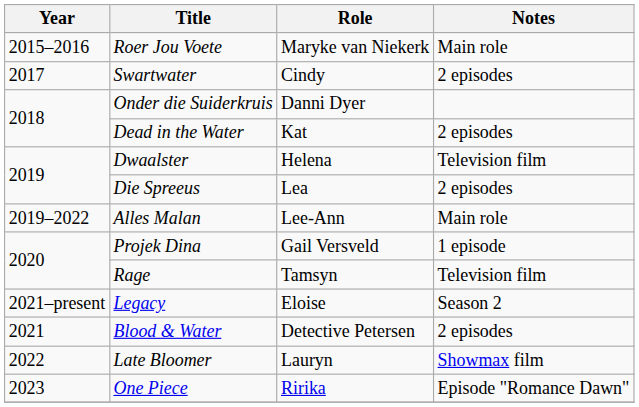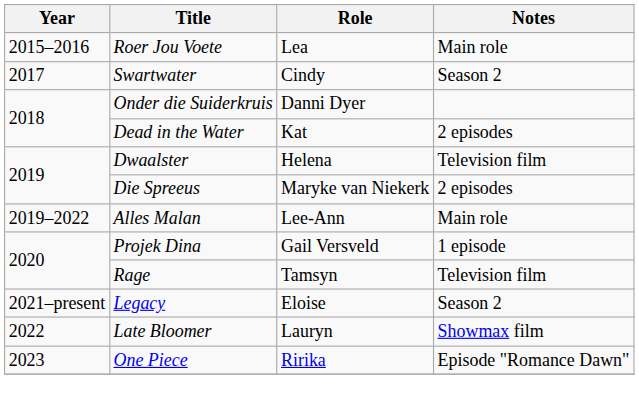Roer Jou Voete | Role: Maryke van Niekerk -> Lea
Swartwater | Notes: 2 episodes -> Season 2
Die Spreeus | Role: Lea -> Maryke van Niekerk
- row: 2021 | Blood & Water | Detective Petersen | 2 episodes
